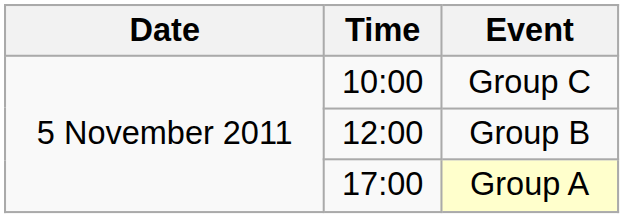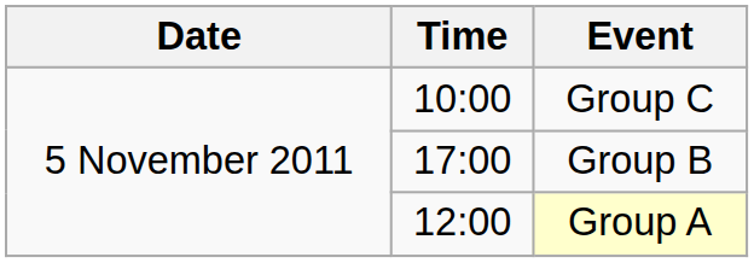Group B | Time: 12:00 -> 17:00
Group A | Time: 17:00 -> 12:00
